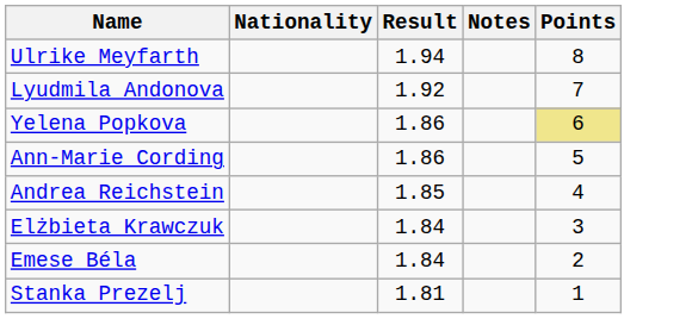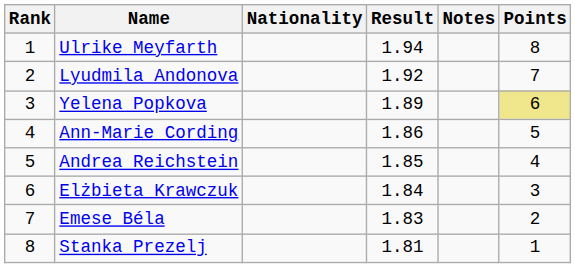+ column: Rank | 1 | 2 | 3 | 4 | 5 | 6 | 7 | 8
Yelena Popkova | Result: 1.86 -> 1.89
Emese Béla | Result: 1.84 -> 1.83
